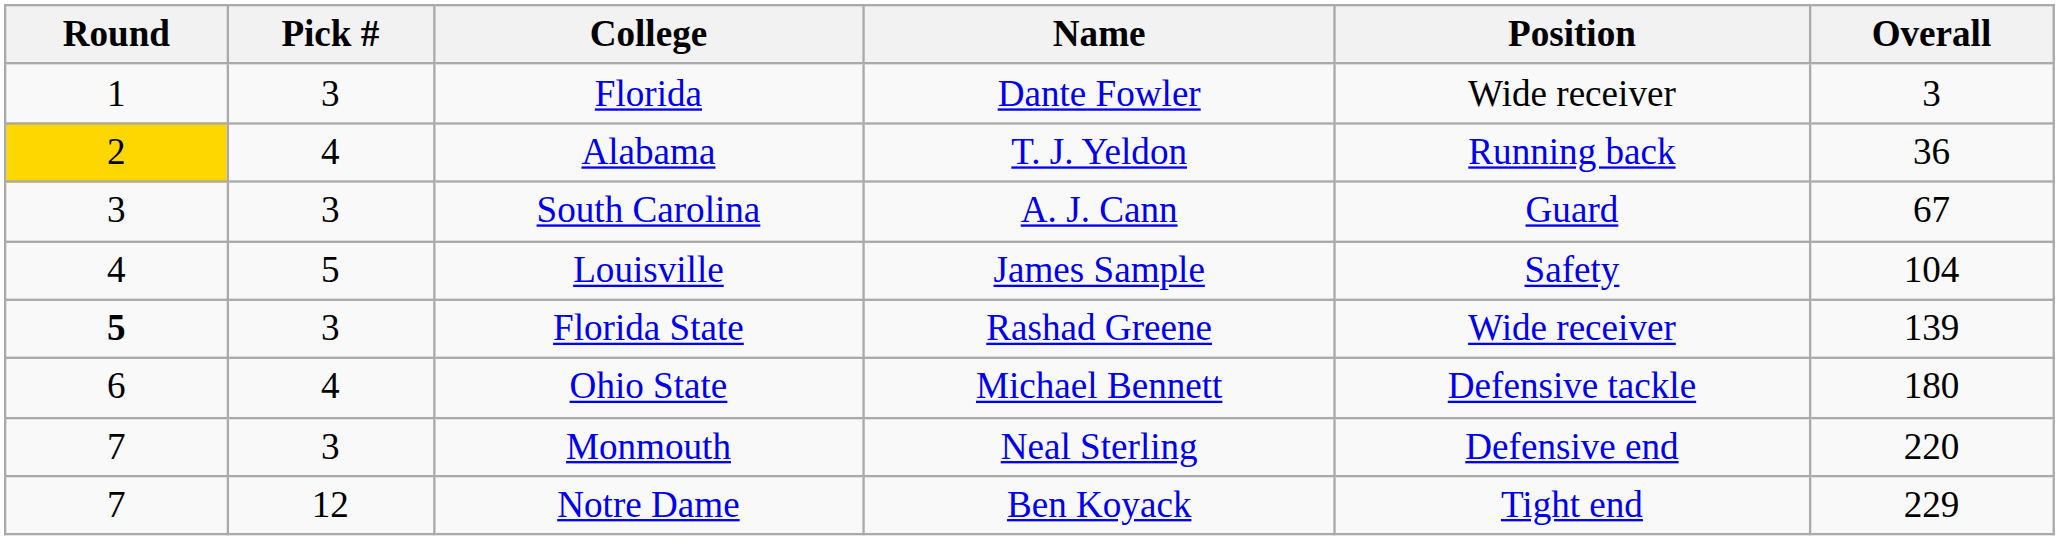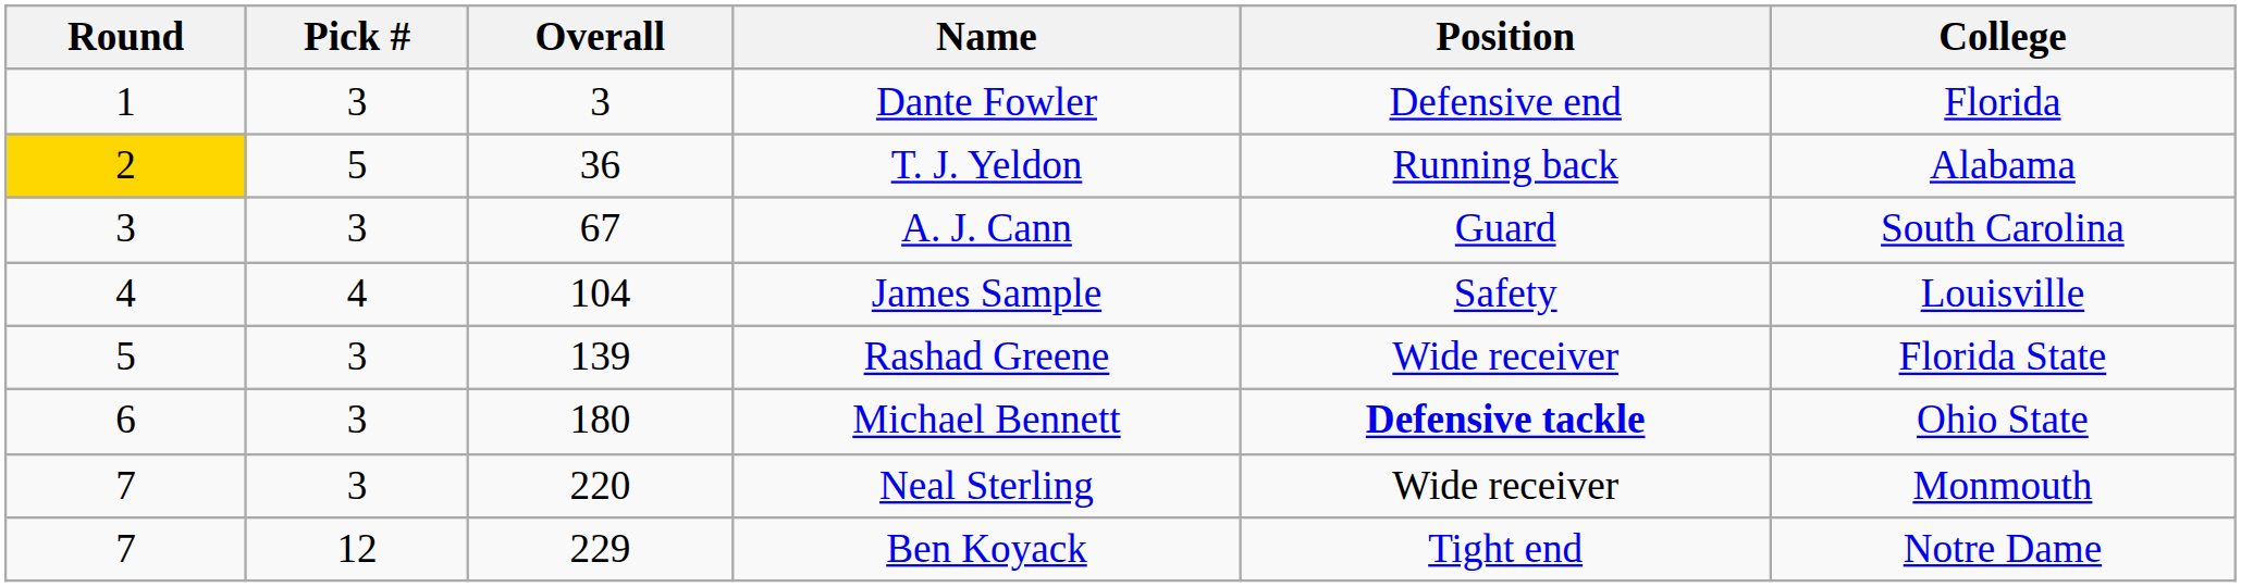columns swapped: Overall <-> College
Dante Fowler | Position: Wide receiver -> Defensive end
T. J. Yeldon | Pick #: 4 -> 5
James Sample | Pick #: 5 -> 4
Rashad Greene | Round: bold -> normal
Michael Bennett | Pick #: 4 -> 3
Michael Bennett | Position: normal -> bold
Neal Sterling | Position: Defensive end -> Wide receiver
